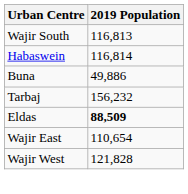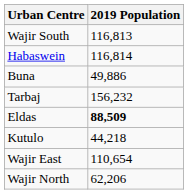+ row: Kutulo | 44,218
+ row: Wajir North | 62,206
- row: Wajir West | 121,828
